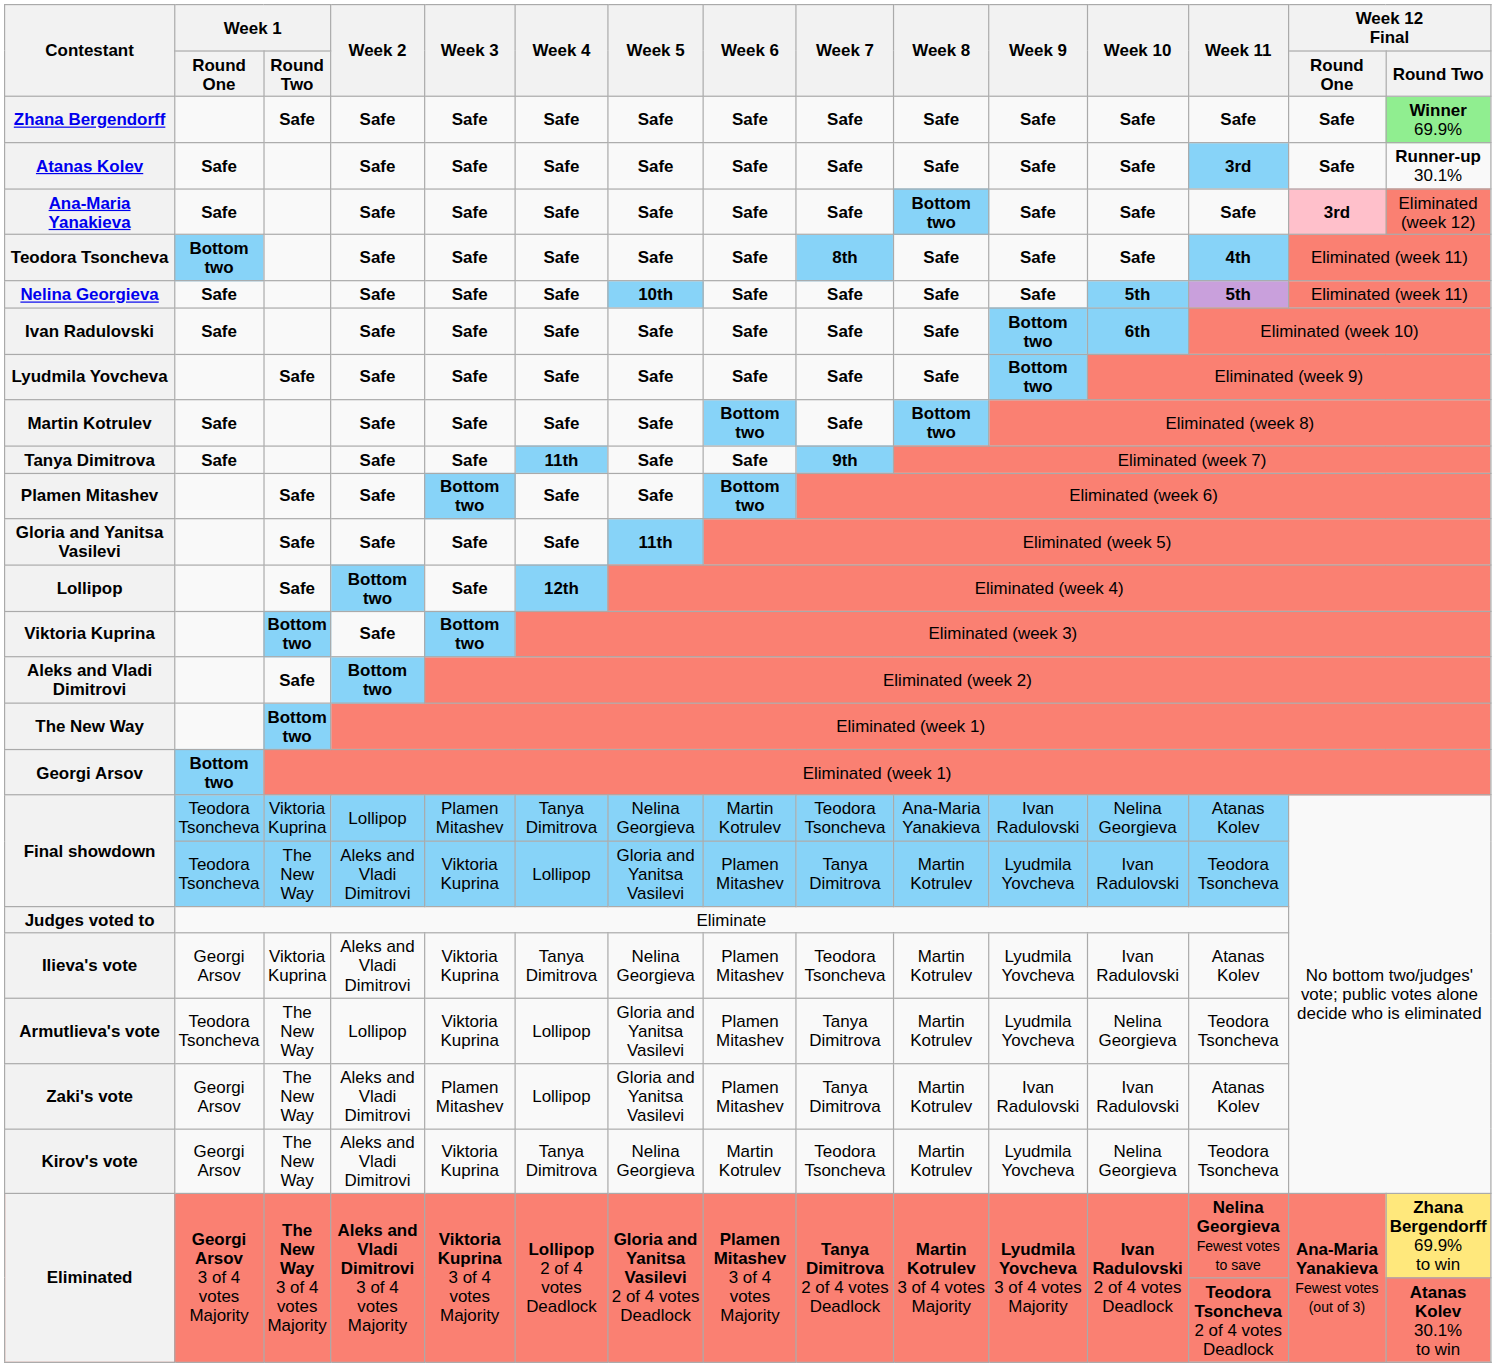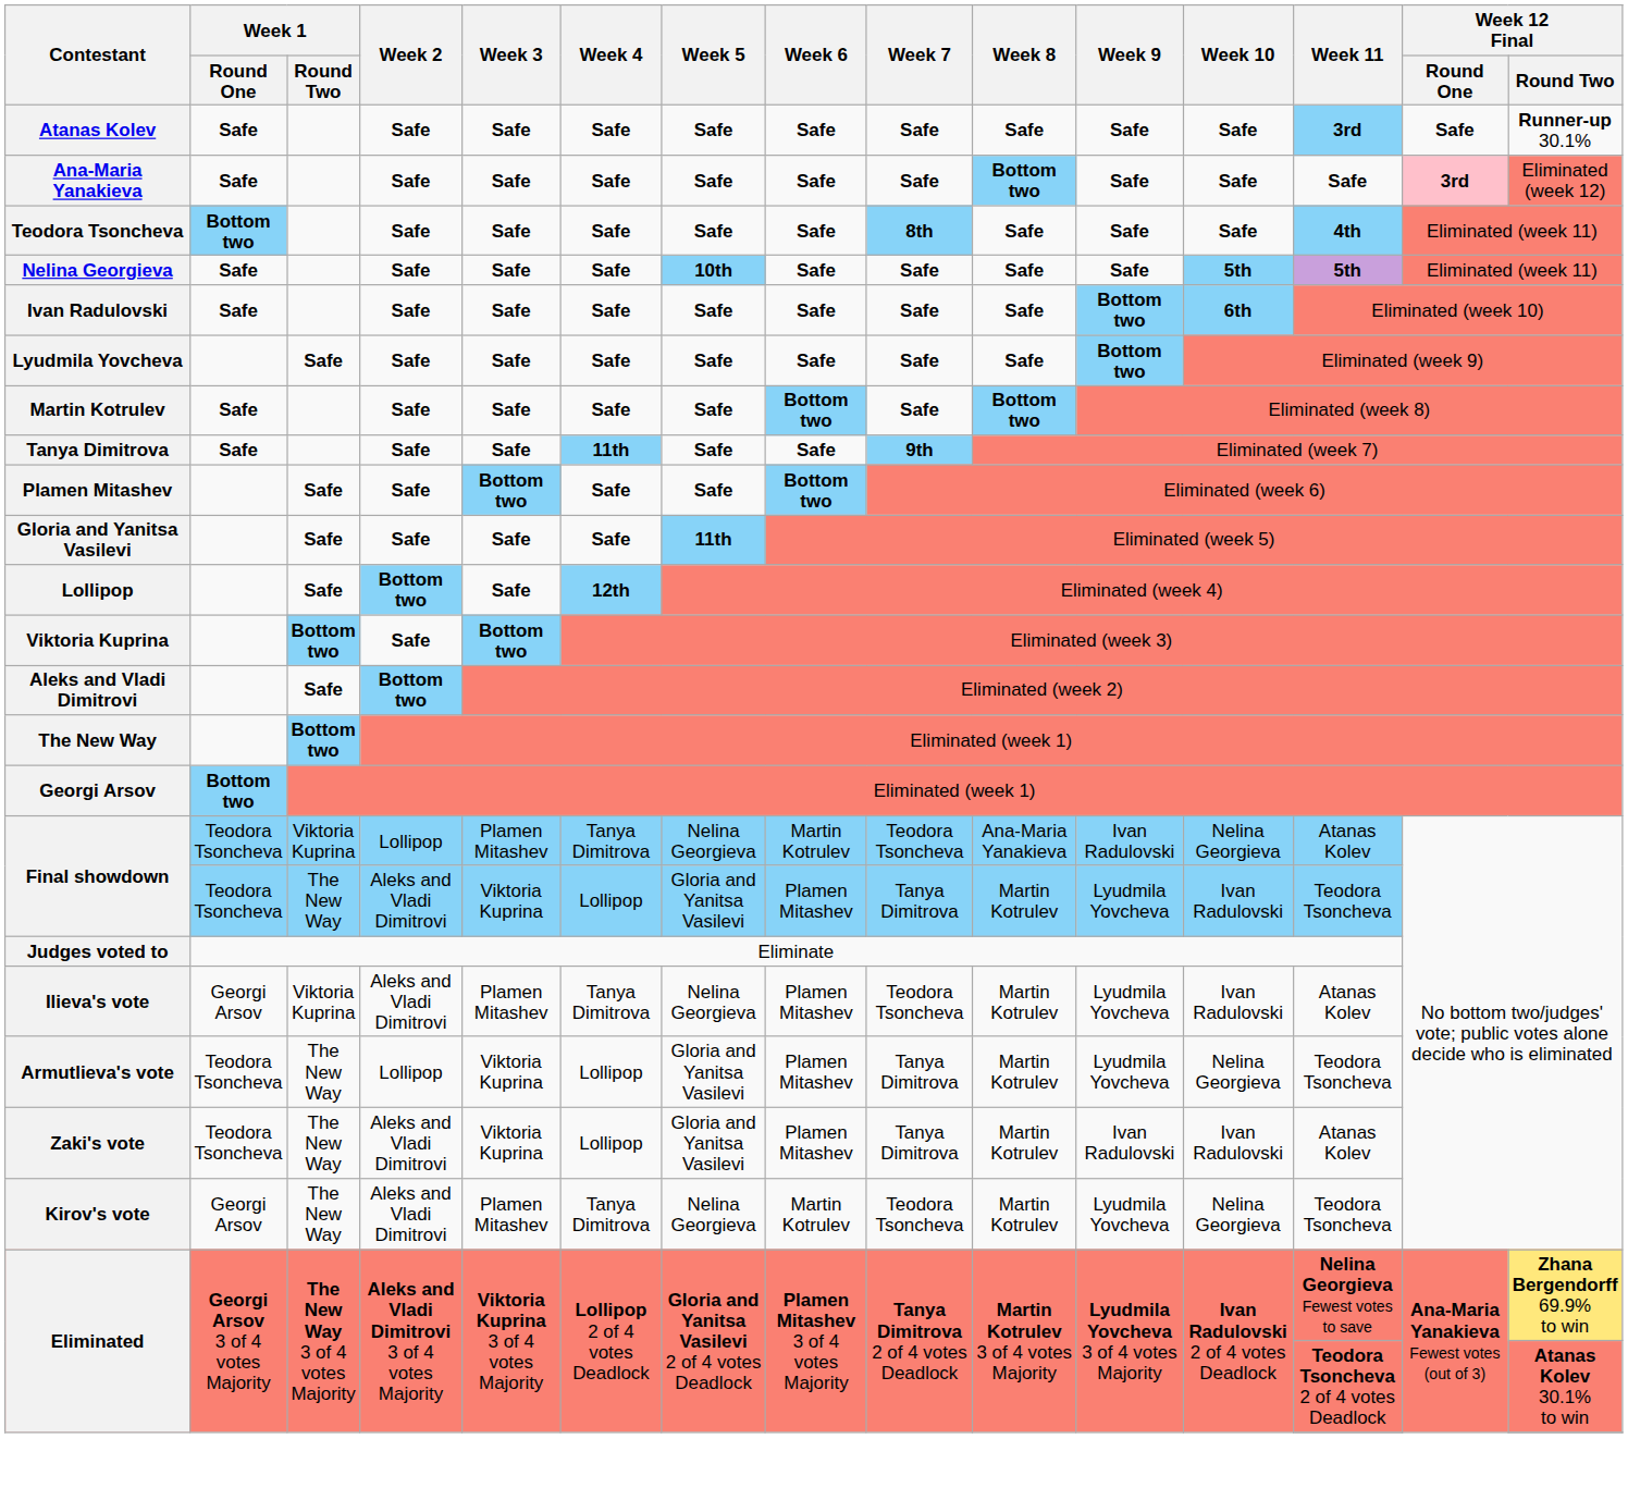- row: Zhana Bergendorff | Safe | Safe | Safe | Safe | Safe | Safe | Safe | Safe | Safe | Safe | Safe | Safe | Winner 69.9%
Ilieva's vote | Week 3: Viktoria Kuprina -> Plamen Mitashev
Zaki's vote | Week 1 / Round One: Georgi Arsov -> Teodora Tsoncheva
Zaki's vote | Week 3: Plamen Mitashev -> Viktoria Kuprina
Kirov's vote | Week 3: Viktoria Kuprina -> Plamen Mitashev
